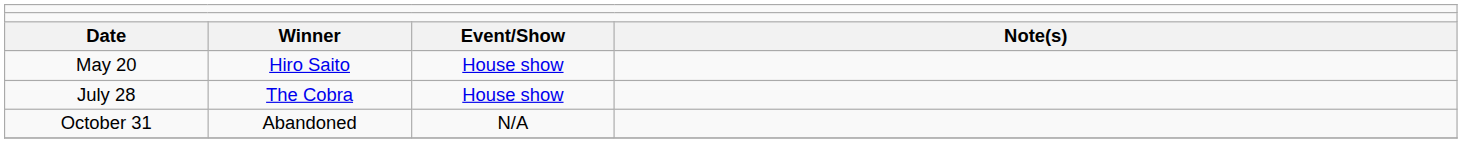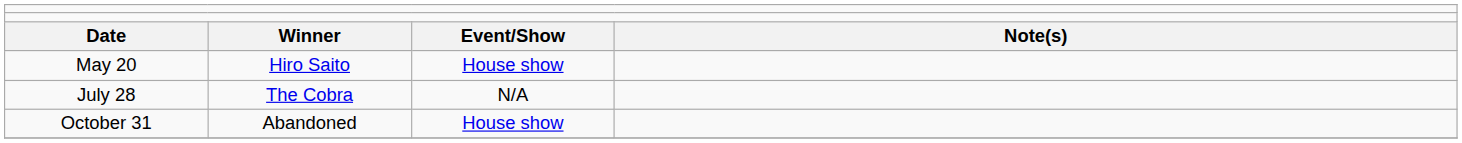July 28 | column 3: House show -> N/A
October 31 | column 3: N/A -> House show
